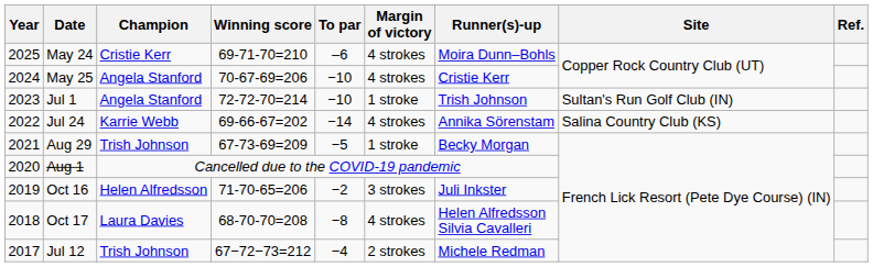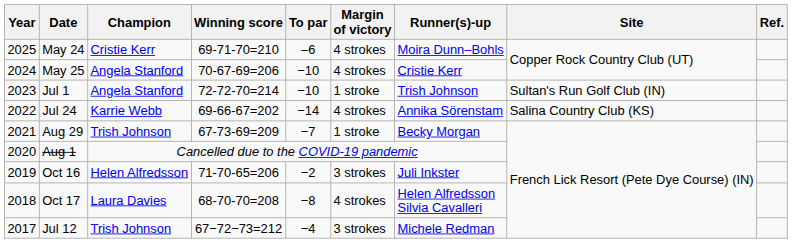Aug 29 | To par: −5 -> −7
Jul 12 | Margin of victory: 2 strokes -> 3 strokes
